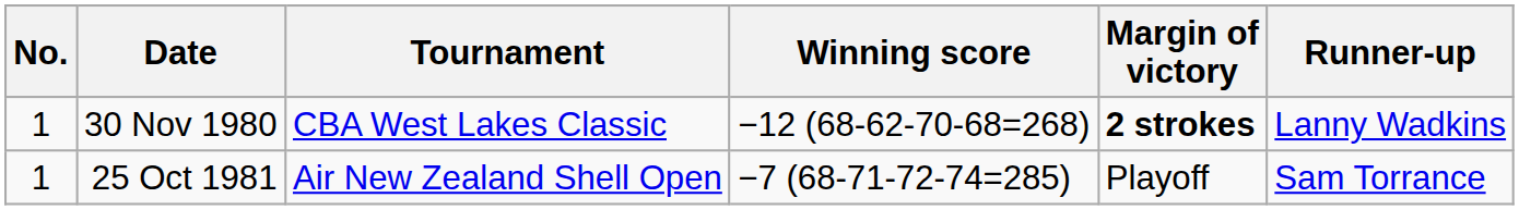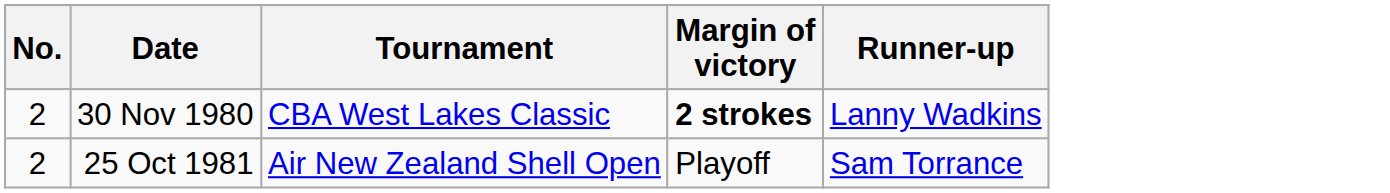- column: Winning score | −12 (68-62-70-68=268) | −7 (68-71-72-74=285)
30 Nov 1980 | No.: 1 -> 2
25 Oct 1981 | No.: 1 -> 2
